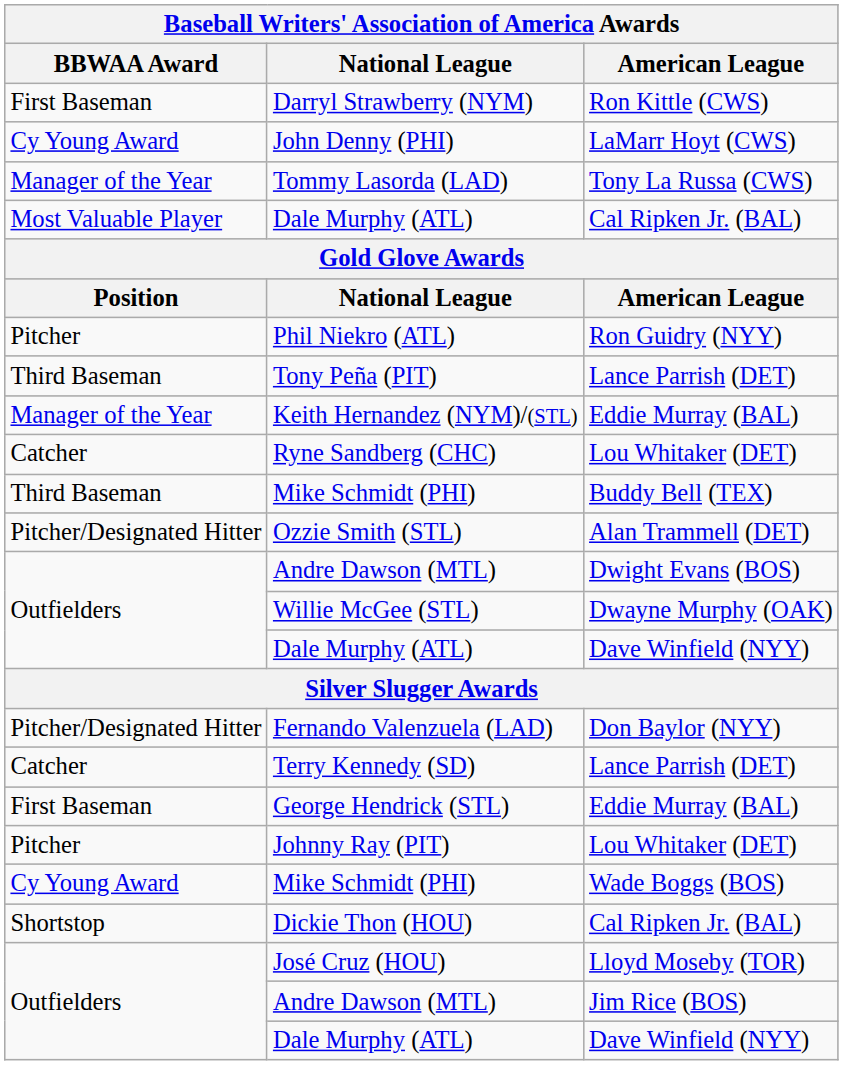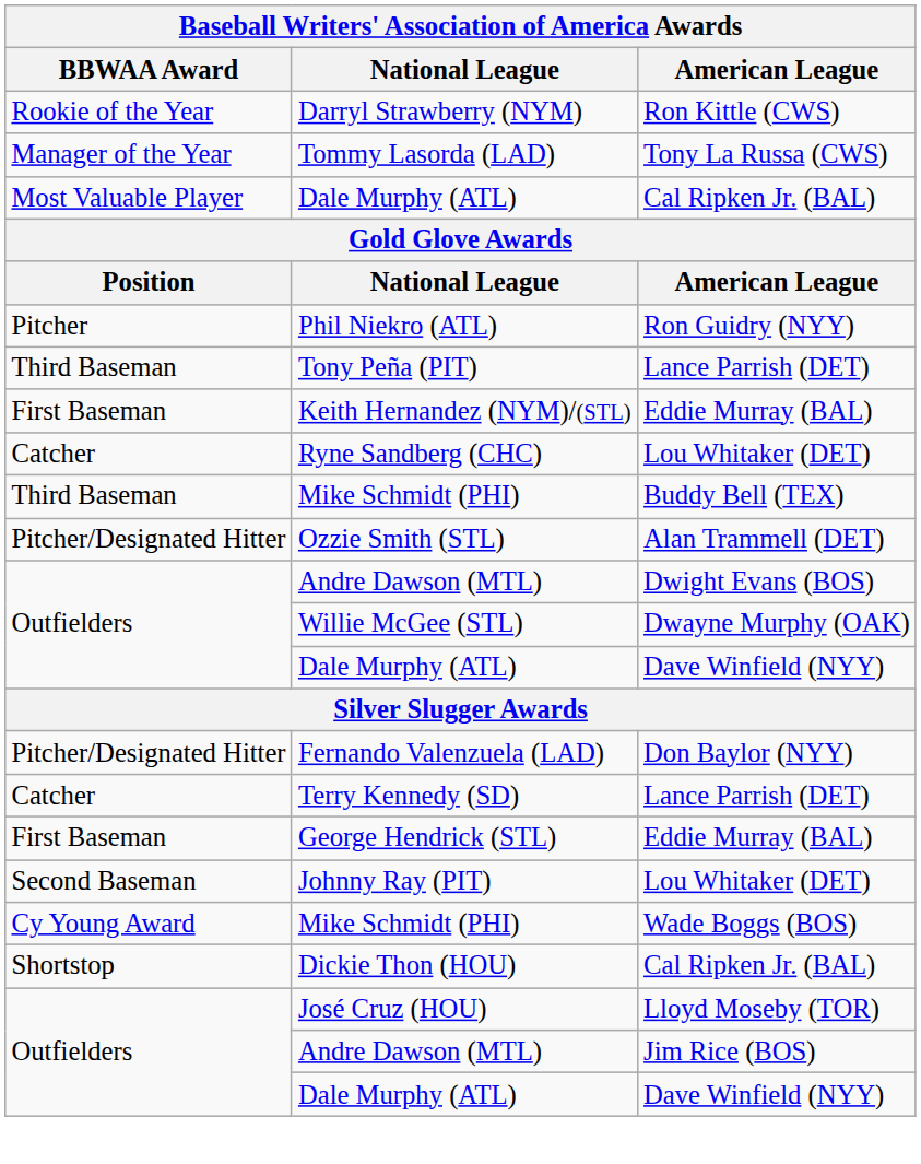Darryl Strawberry (NYM) | BBWAA Award: First Baseman -> Rookie of the Year
- row: Cy Young Award | John Denny (PHI) | LaMarr Hoyt (CWS)
Keith Hernandez (NYM)/(STL) | BBWAA Award: Manager of the Year -> First Baseman
Johnny Ray (PIT) | BBWAA Award: Pitcher -> Second Baseman
